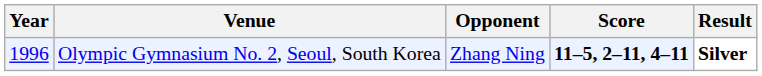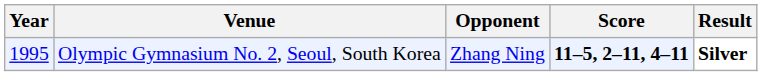Olympic Gymnasium No. 2, Seoul, South Korea | Year: 1996 -> 1995
